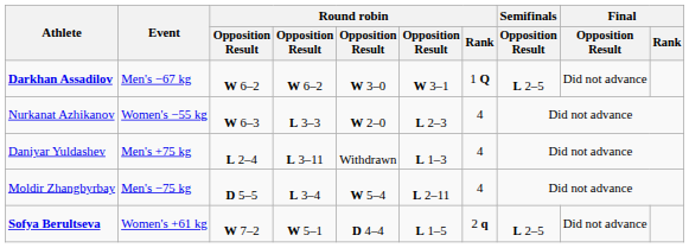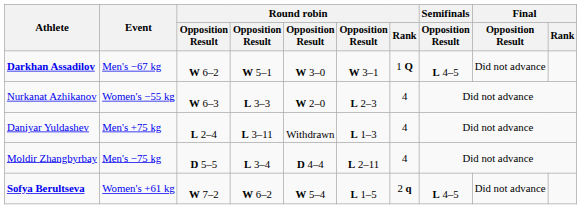Darkhan Assadilov | column 4: W 6–2 -> W 5–1
Darkhan Assadilov | Semifinals / Opposition Result: L 2–5 -> L 4–5
Moldir Zhangbyrbay | column 5: W 5–4 -> D 4–4
Sofya Berultseva | column 4: W 5–1 -> W 6–2
Sofya Berultseva | column 5: D 4–4 -> W 5–4
Sofya Berultseva | Semifinals / Opposition Result: L 2–5 -> L 4–5
